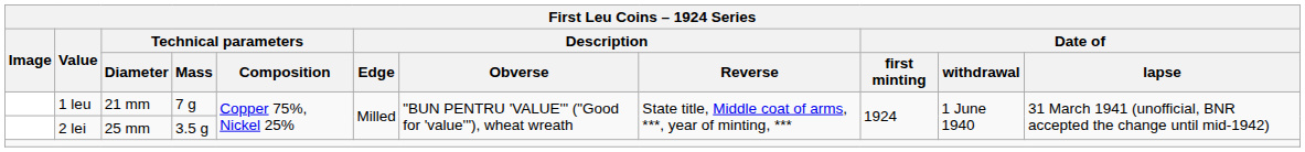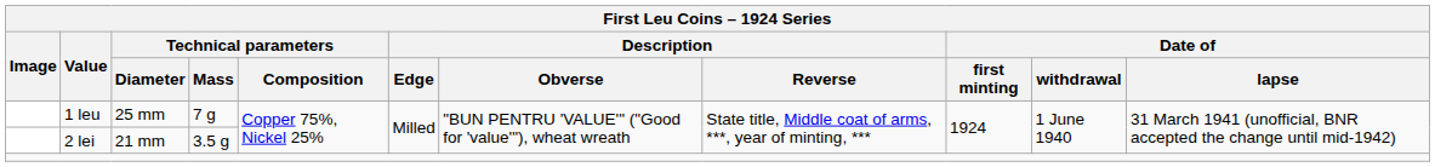1 leu | Technical parameters / Diameter: 21 mm -> 25 mm
2 lei | Technical parameters / Diameter: 25 mm -> 21 mm
